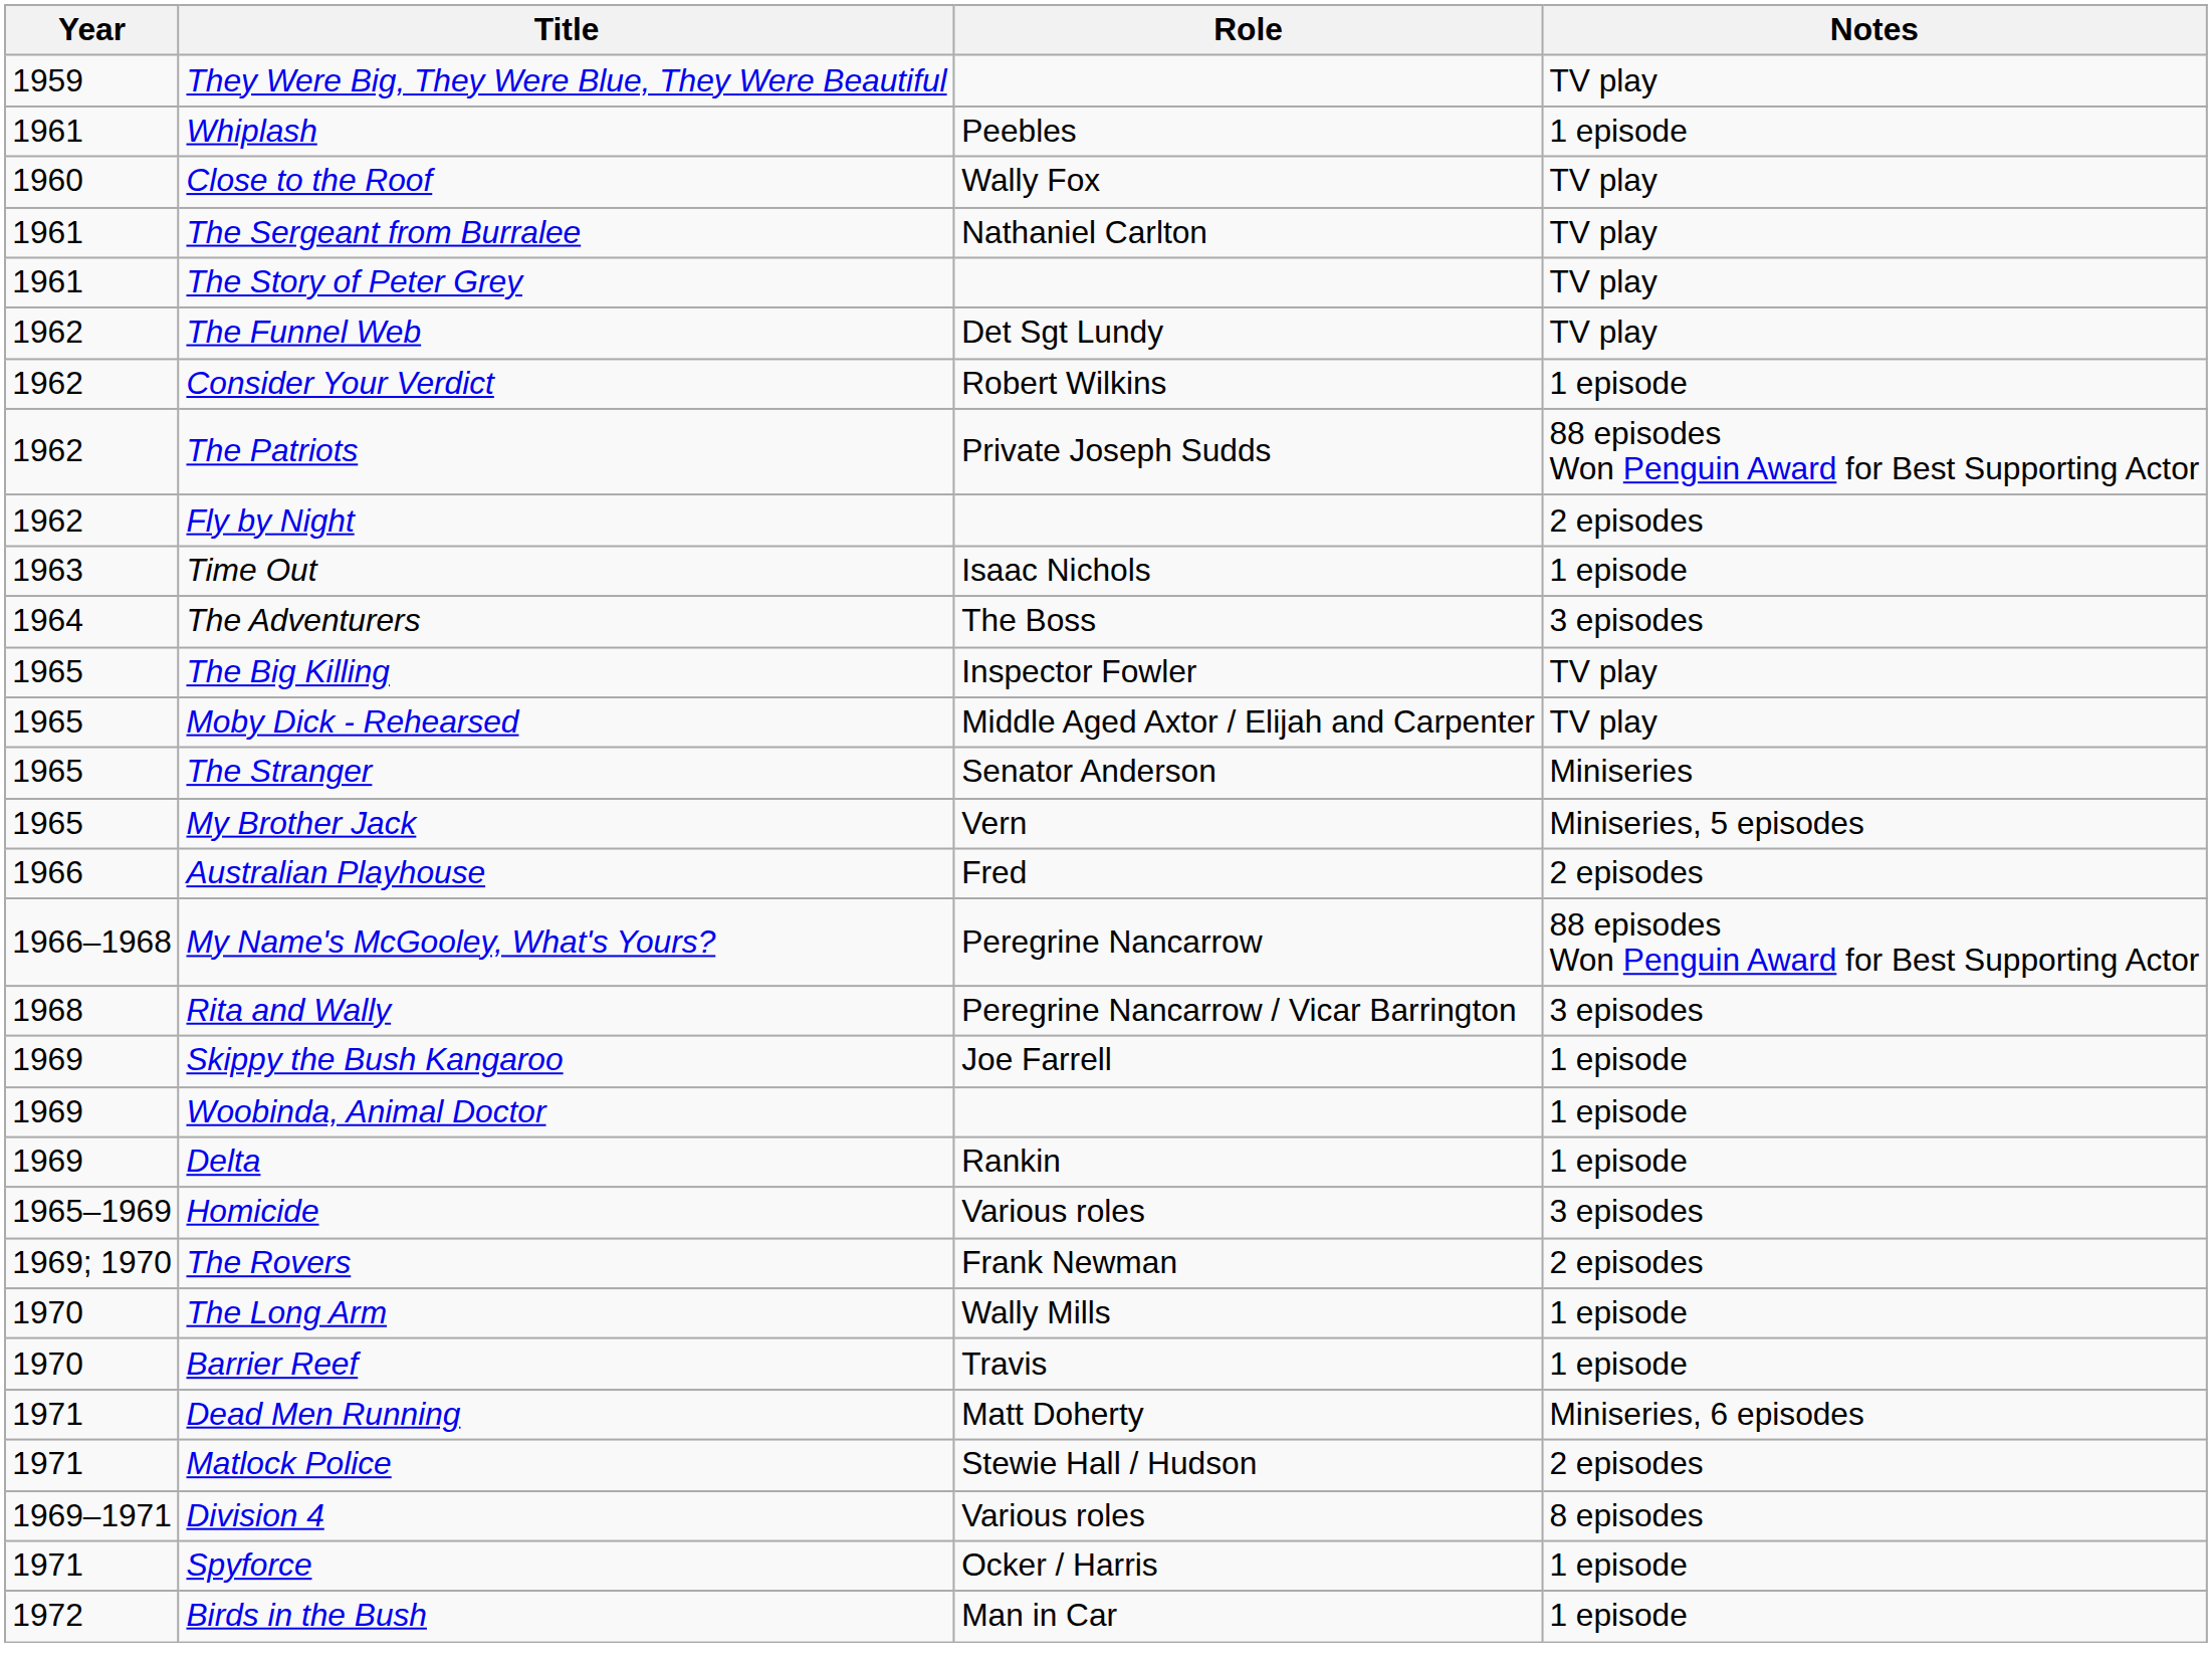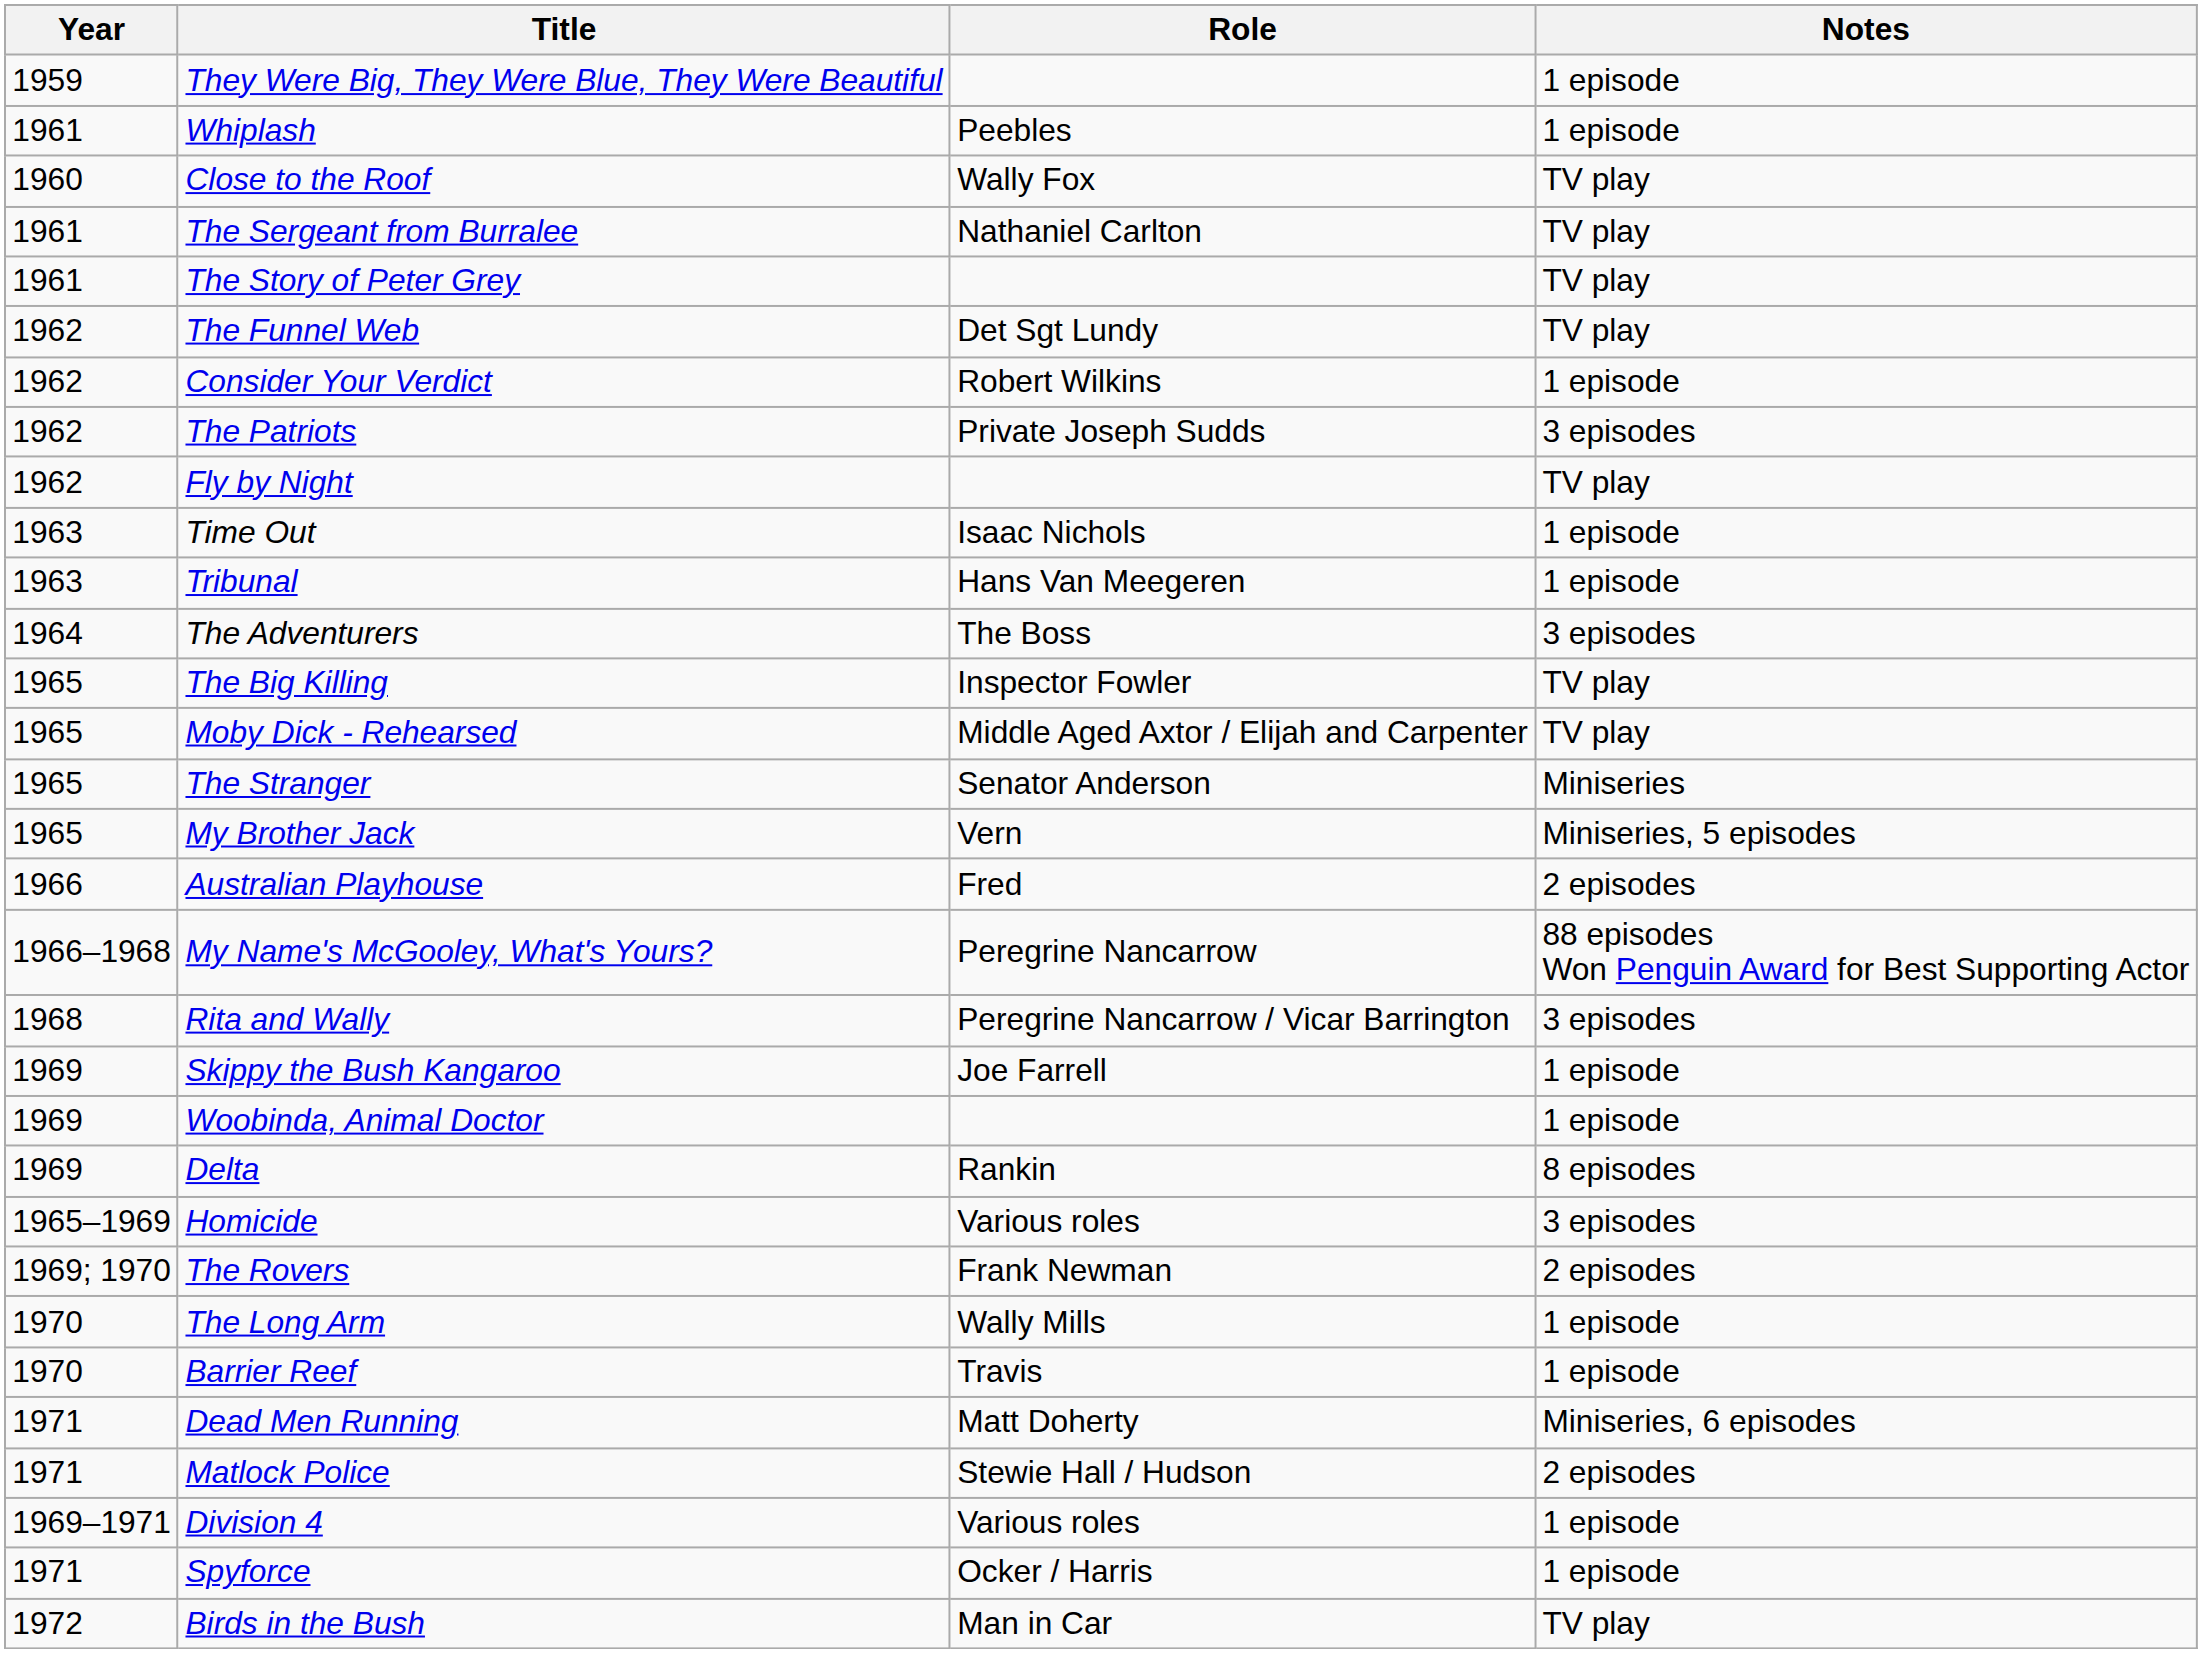They Were Big, They Were Blue, They Were Beautiful | Notes: TV play -> 1 episode
The Patriots | Notes: 88 episodes Won Penguin Award for Best Supporting Actor -> 3 episodes
Fly by Night | Notes: 2 episodes -> TV play
+ row: 1963 | Tribunal | Hans Van Meegeren | 1 episode
Delta | Notes: 1 episode -> 8 episodes
Division 4 | Notes: 8 episodes -> 1 episode
Birds in the Bush | Notes: 1 episode -> TV play
